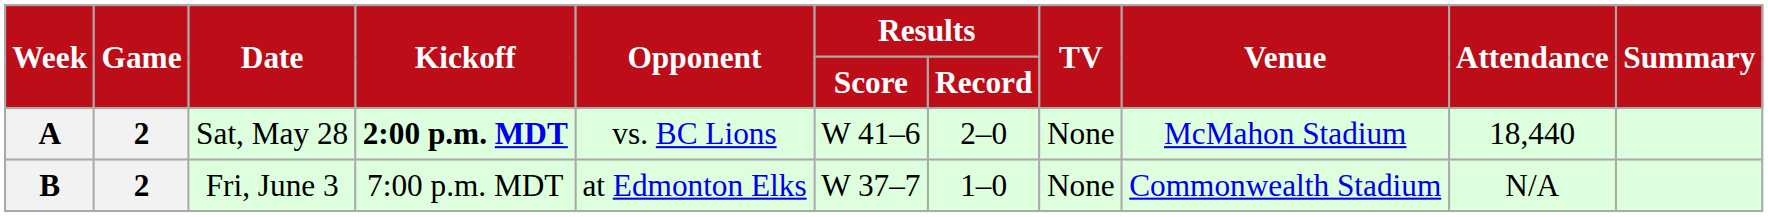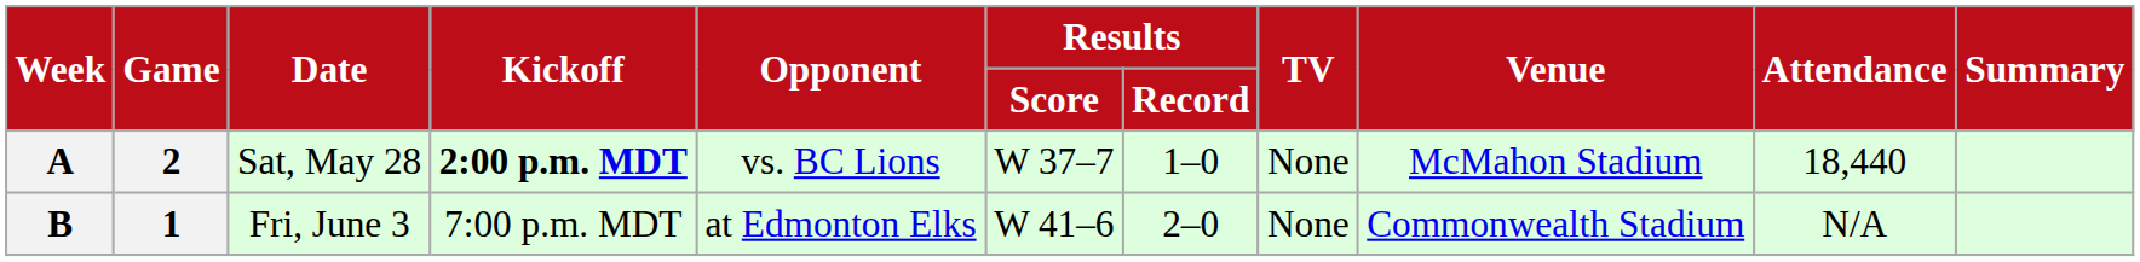A | Results / Score: W 41–6 -> W 37–7
A | Results / Record: 2–0 -> 1–0
B | Game: 2 -> 1
B | Results / Score: W 37–7 -> W 41–6
B | Results / Record: 1–0 -> 2–0
